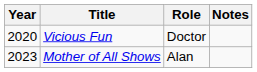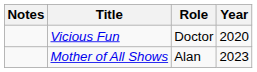columns swapped: Year <-> Notes
